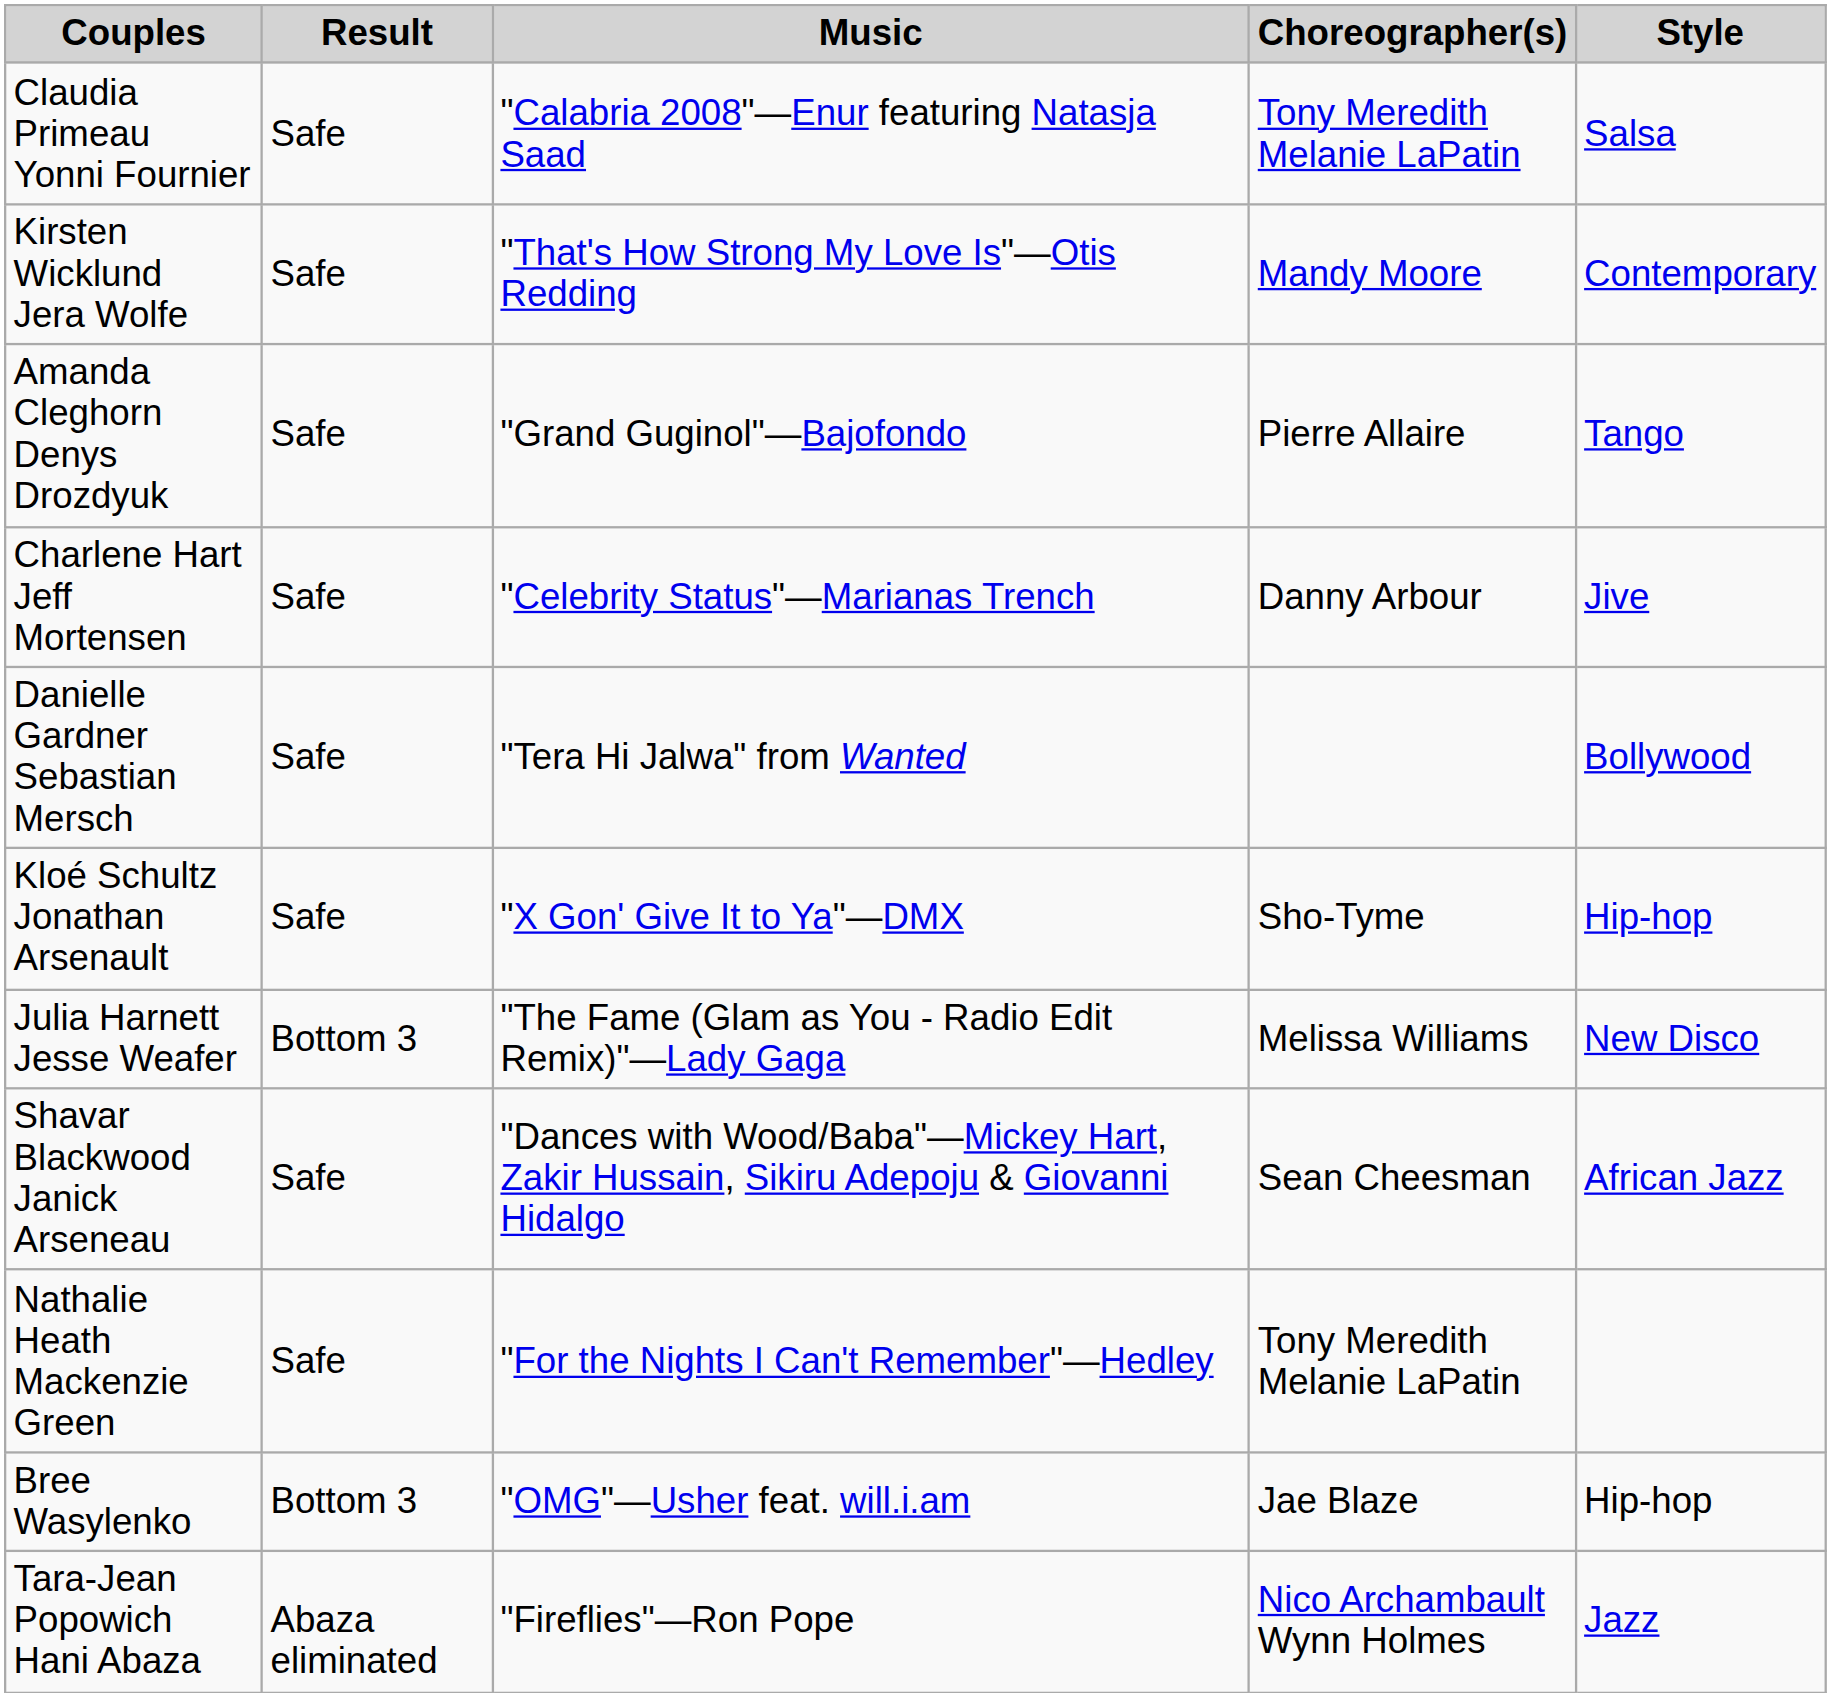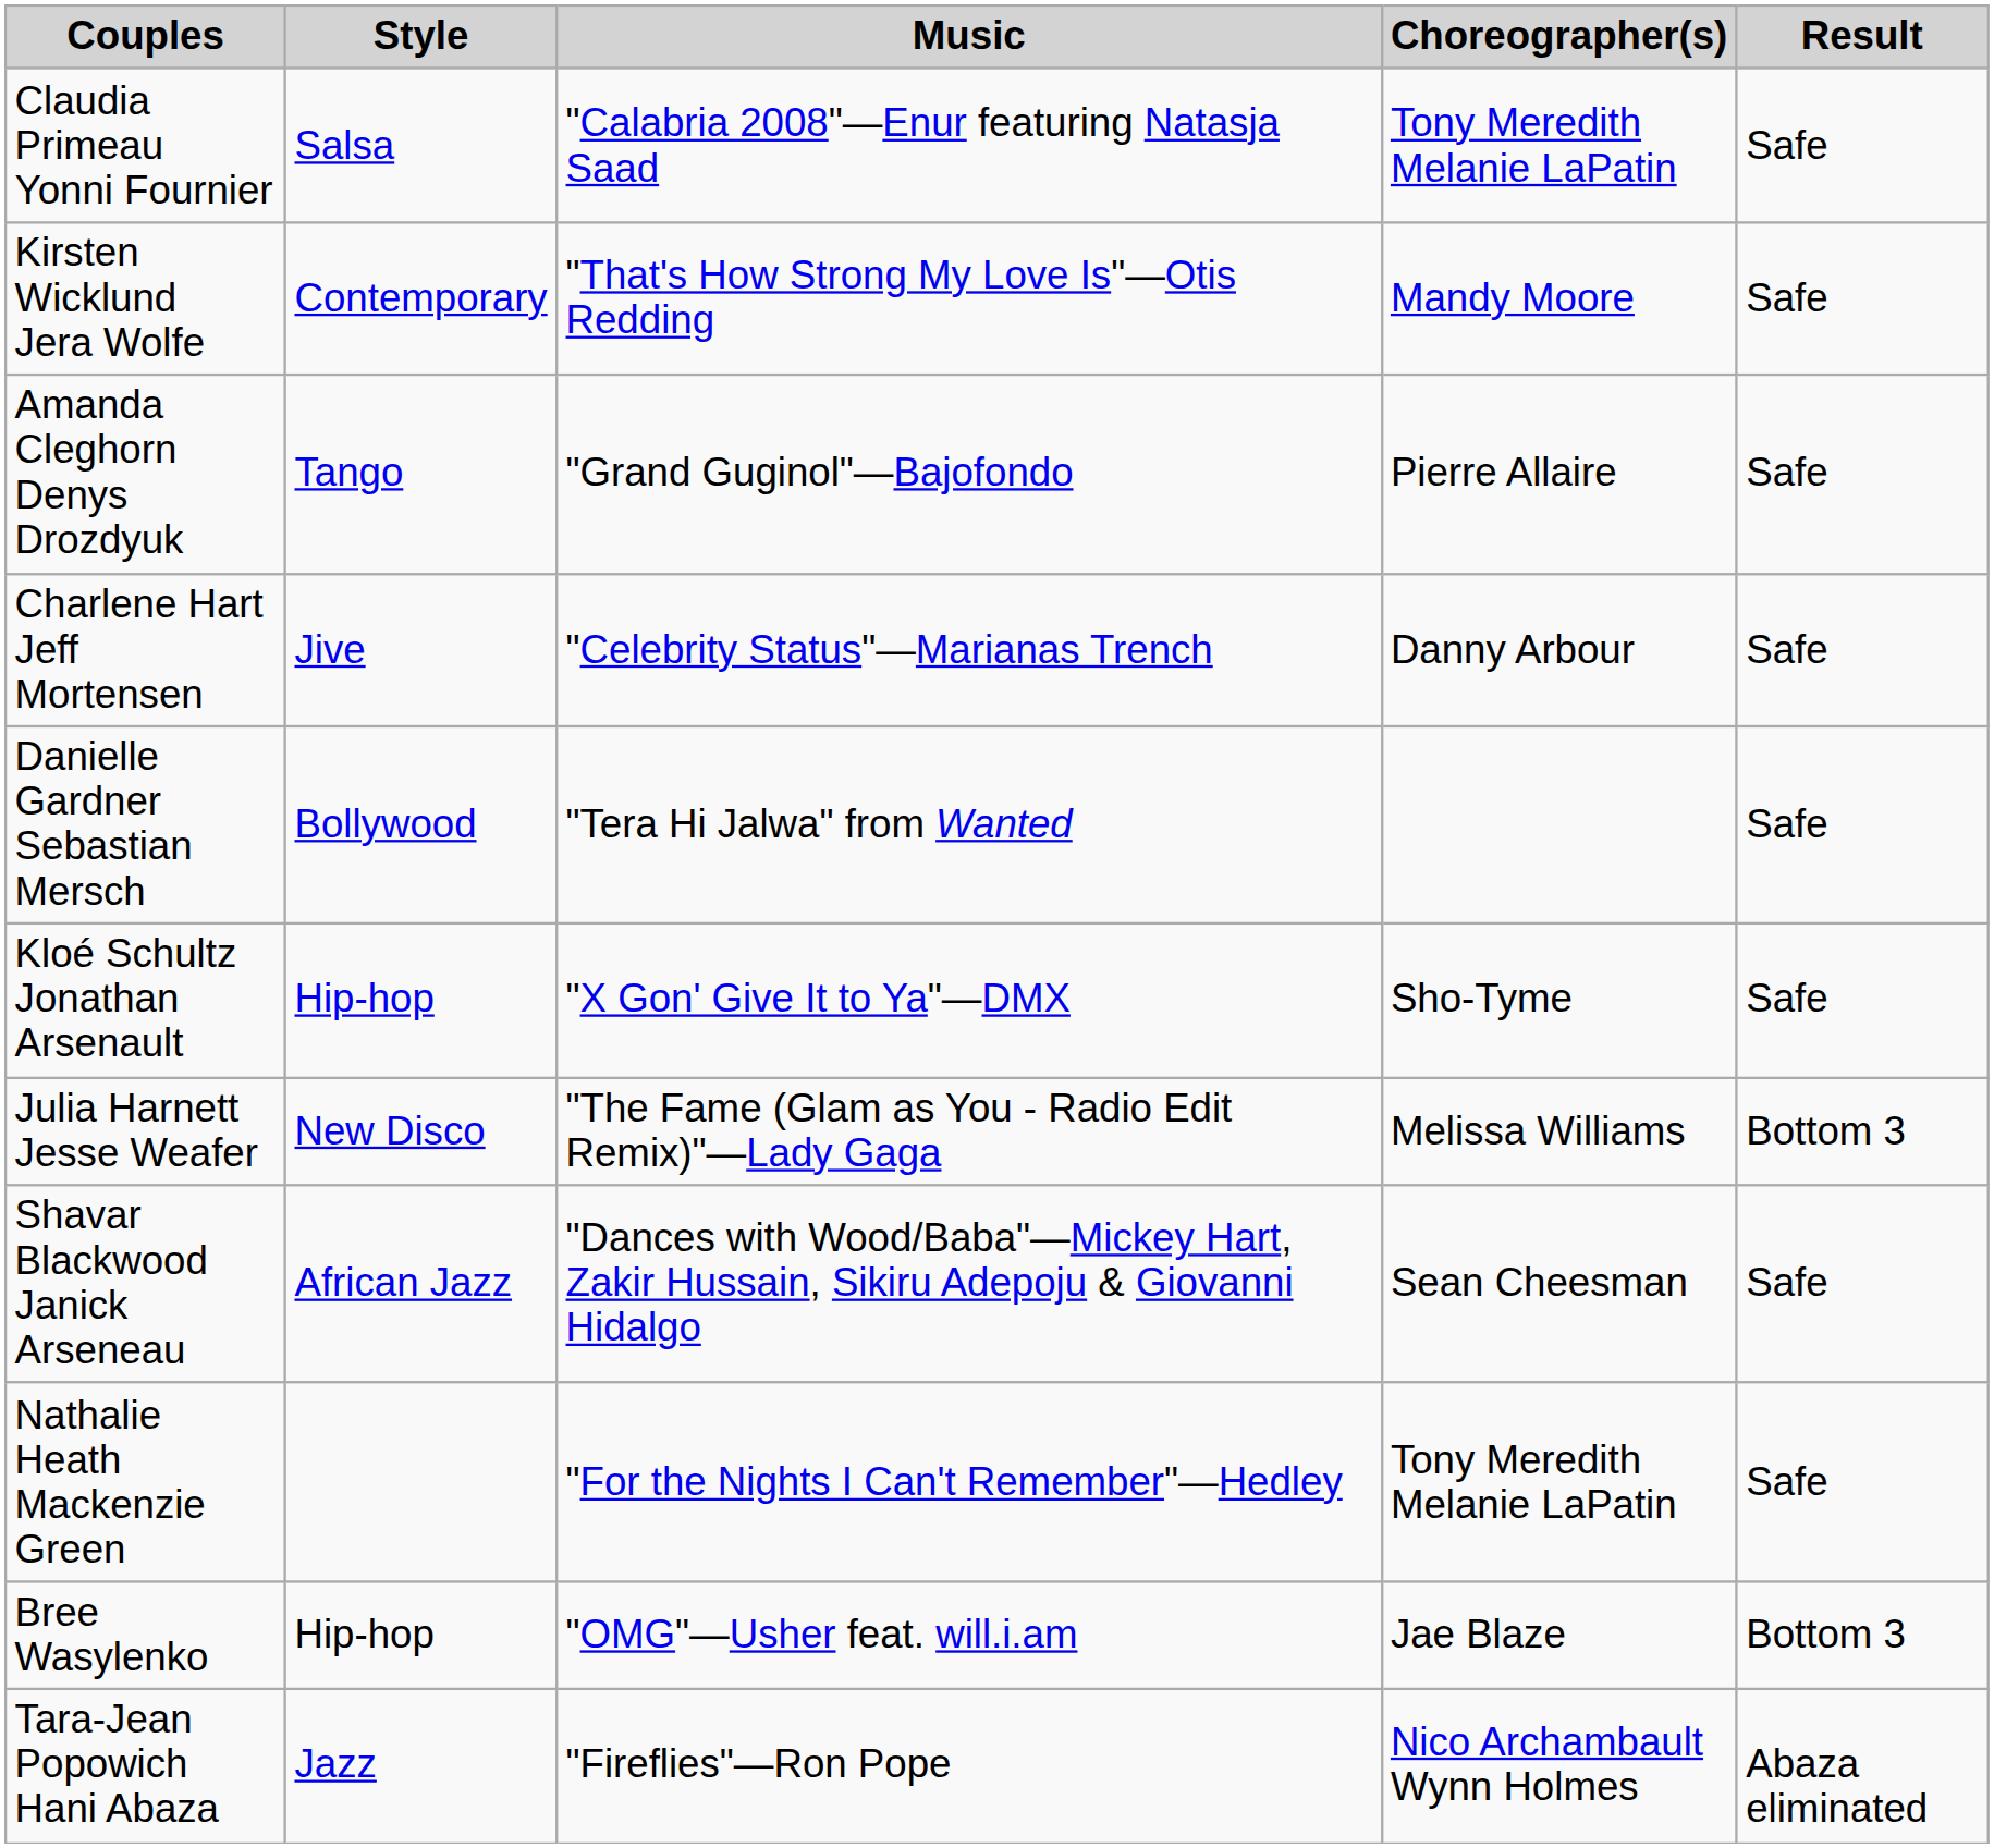columns swapped: Style <-> Result
